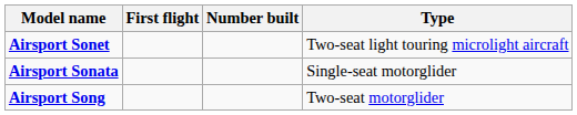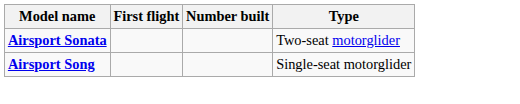- row: Airsport Sonet | Two-seat light touring microlight aircraft
Airsport Sonata | Type: Single-seat motorglider -> Two-seat motorglider
Airsport Song | Type: Two-seat motorglider -> Single-seat motorglider
